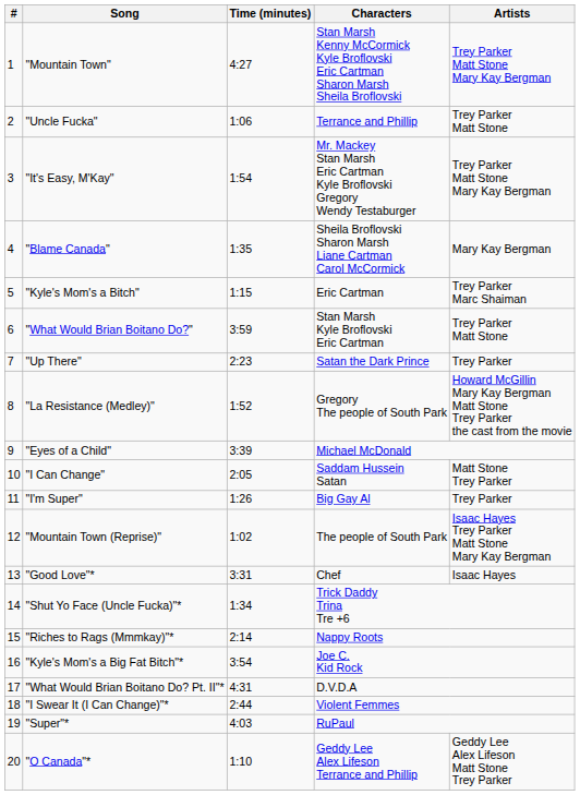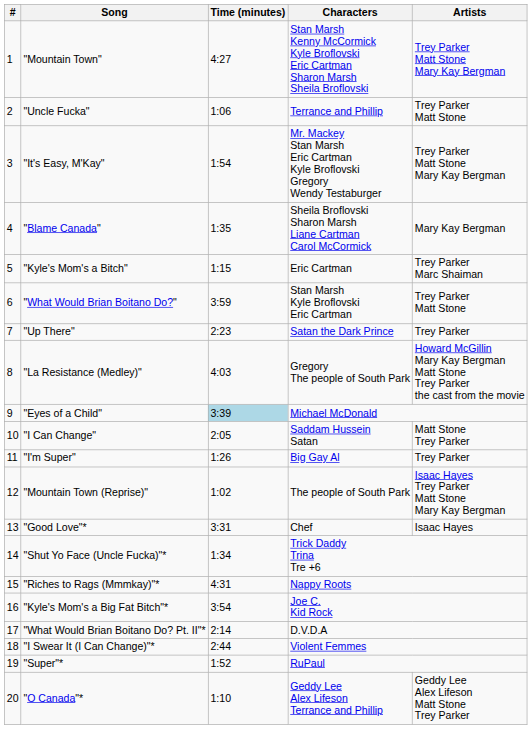"La Resistance (Medley)" | Time (minutes): 1:52 -> 4:03
"Eyes of a Child" | Time (minutes): no background -> lightblue background
"Riches to Rags (Mmmkay)"* | Time (minutes): 2:14 -> 4:31
"What Would Brian Boitano Do? Pt. II"* | Time (minutes): 4:31 -> 2:14
"Super"* | Time (minutes): 4:03 -> 1:52
